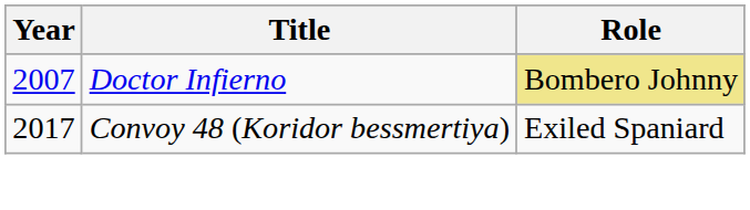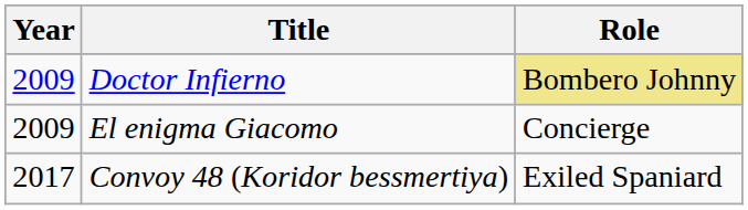Doctor Infierno | Year: 2007 -> 2009
+ row: 2009 | El enigma Giacomo | Concierge
